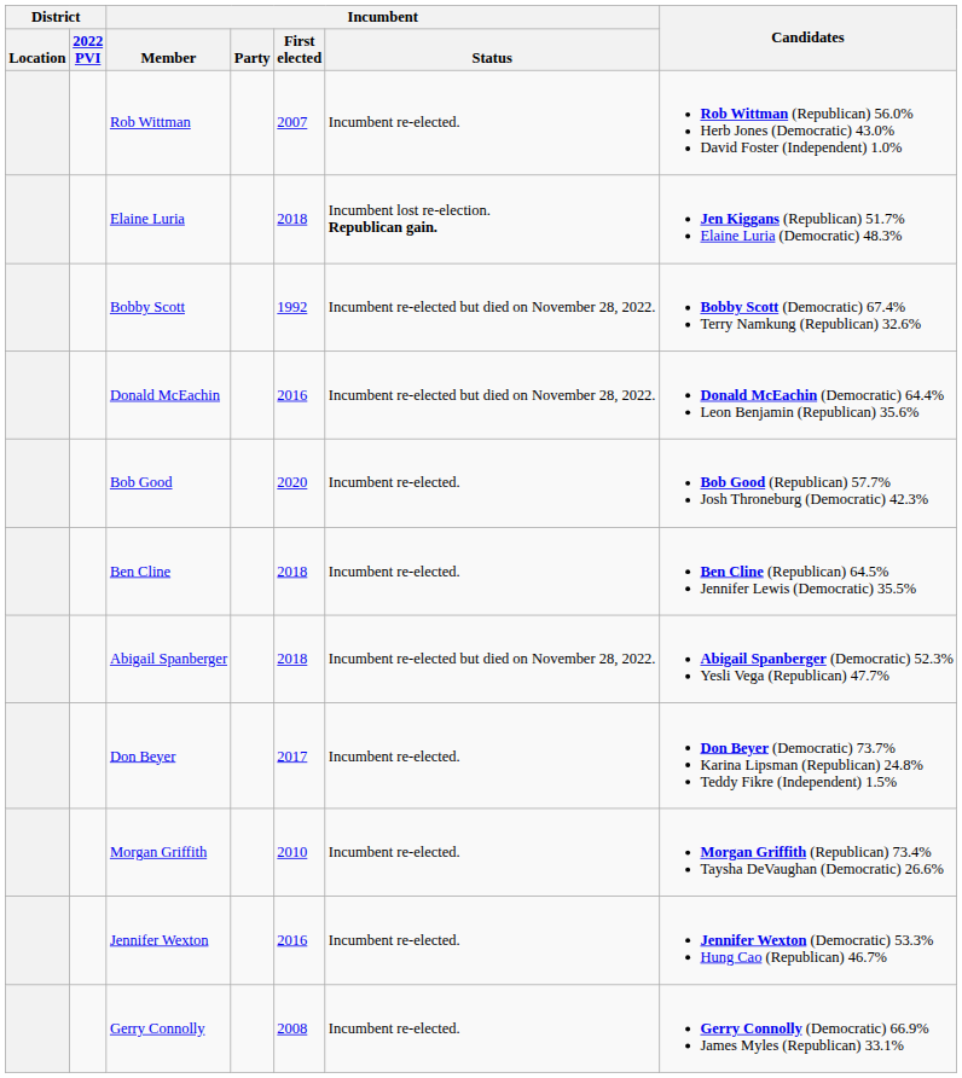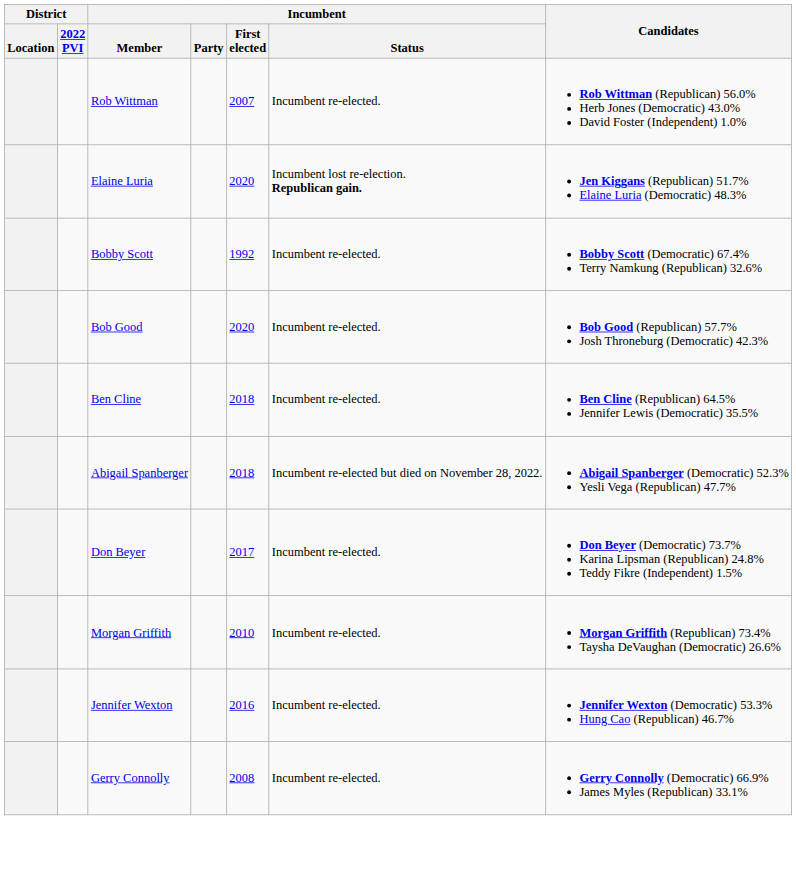Elaine Luria | Incumbent / First elected: 2018 -> 2020
Bobby Scott | Incumbent / Status: Incumbent re-elected but died on November 28, 2022. -> Incumbent re-elected.
- row: Donald McEachin | 2016 | Incumbent re-elected but died on November 28, 2022. | Donald McEachin (Democratic) 64.4% Leon Benjamin (Republican) 35.6%
